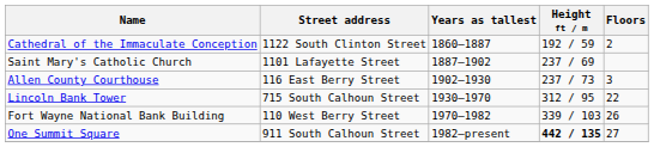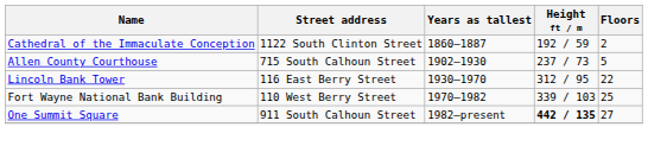- row: Saint Mary's Catholic Church | 1101 Lafayette Street | 1887–1902 | 237 / 69
Allen County Courthouse | Street address: 116 East Berry Street -> 715 South Calhoun Street
Allen County Courthouse | Floors: 3 -> 5
Lincoln Bank Tower | Street address: 715 South Calhoun Street -> 116 East Berry Street
Fort Wayne National Bank Building | Floors: 26 -> 25
